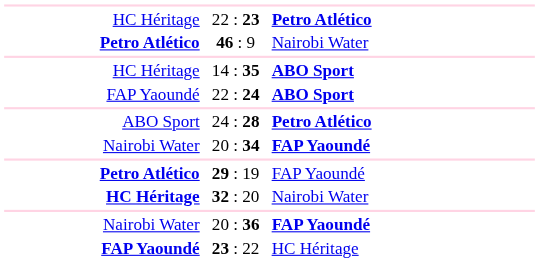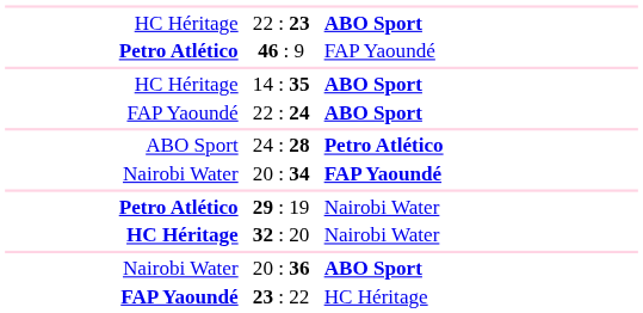22 : 23 | column 3: Petro Atlético -> ABO Sport
46 : 9 | column 3: Nairobi Water -> FAP Yaoundé
29 : 19 | column 3: FAP Yaoundé -> Nairobi Water
20 : 36 | column 3: FAP Yaoundé -> ABO Sport
